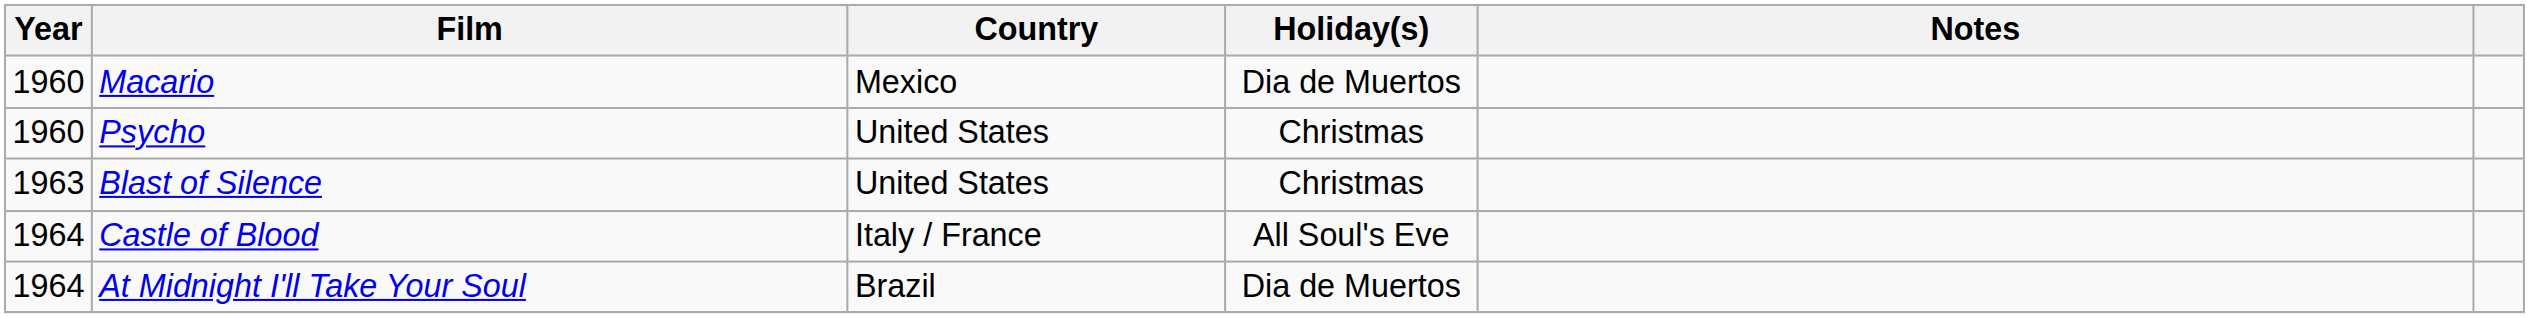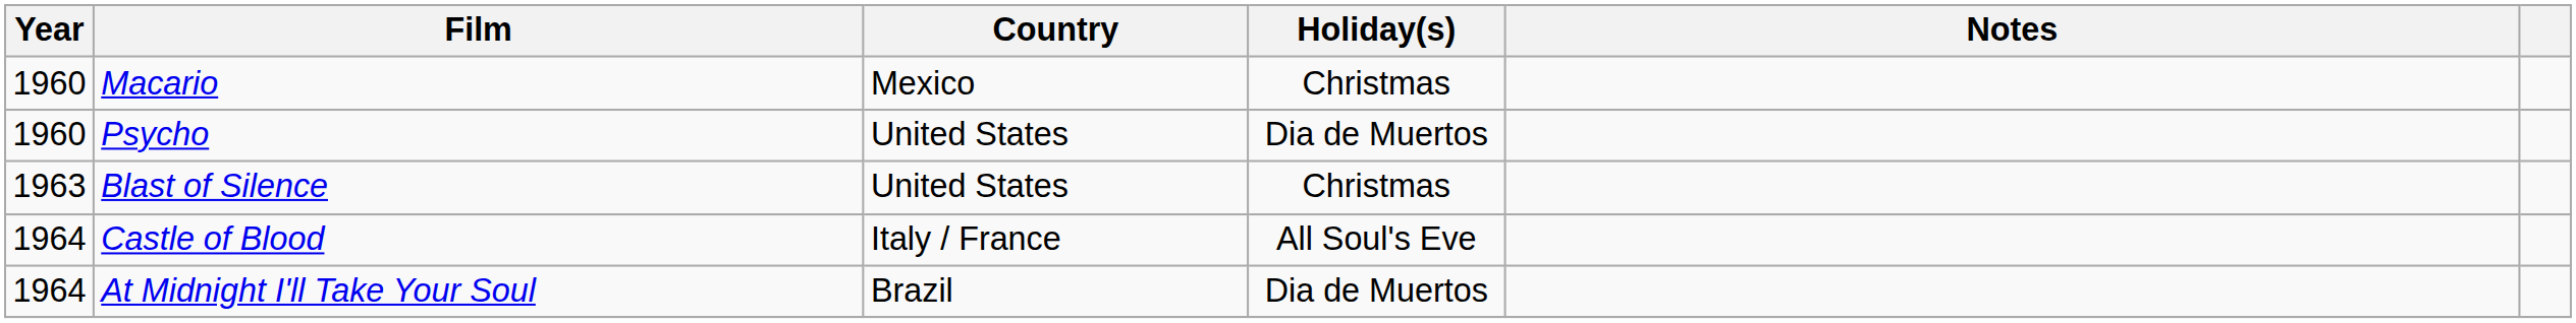Macario | Holiday(s): Dia de Muertos -> Christmas
Psycho | Holiday(s): Christmas -> Dia de Muertos
